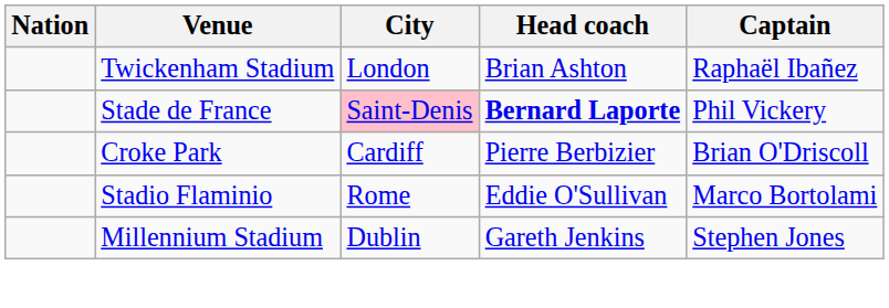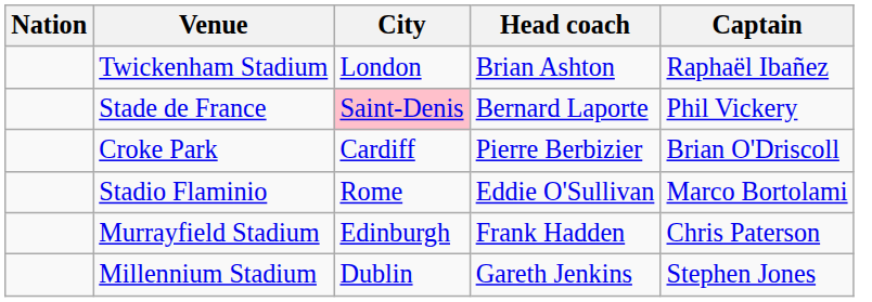Stade de France | Head coach: bold -> normal
+ row: Murrayfield Stadium | Edinburgh | Frank Hadden | Chris Paterson
